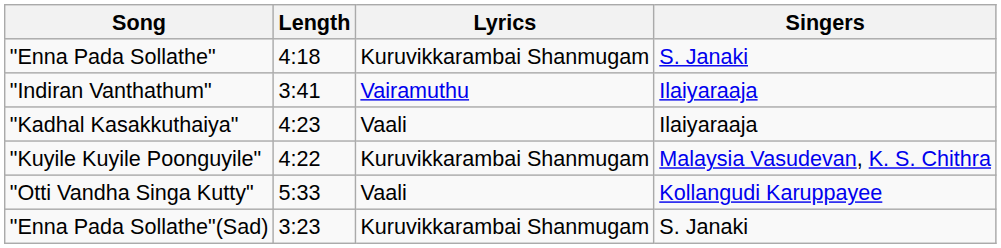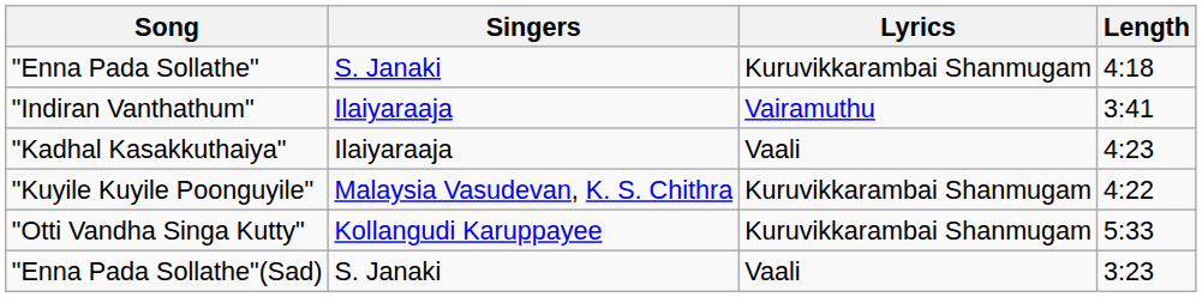columns swapped: Singers <-> Length
"Otti Vandha Singa Kutty" | Lyrics: Vaali -> Kuruvikkarambai Shanmugam
"Enna Pada Sollathe"(Sad) | Lyrics: Kuruvikkarambai Shanmugam -> Vaali
